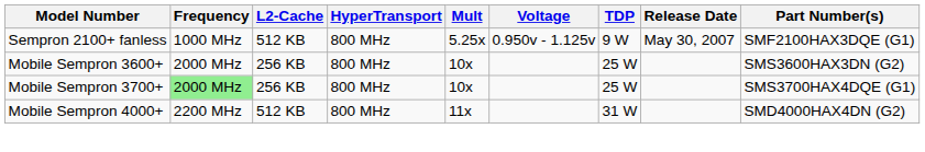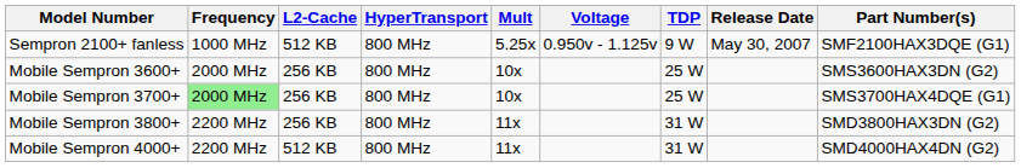+ row: Mobile Sempron 3800+ | 2200 MHz | 256 KB | 800 MHz | 11x | 31 W | SMD3800HAX3DN (G2)
